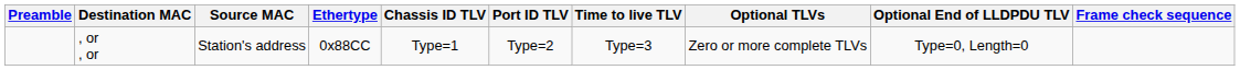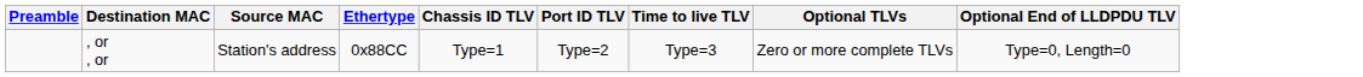- column: Frame check sequence
